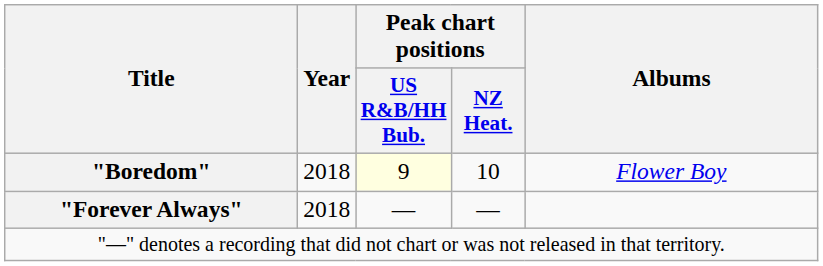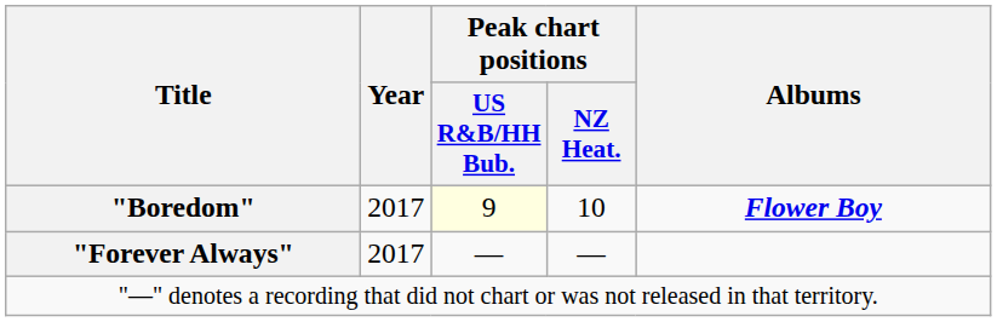"Boredom" | Year: 2018 -> 2017
"Boredom" | Albums: normal -> bold
"Forever Always" | Year: 2018 -> 2017
